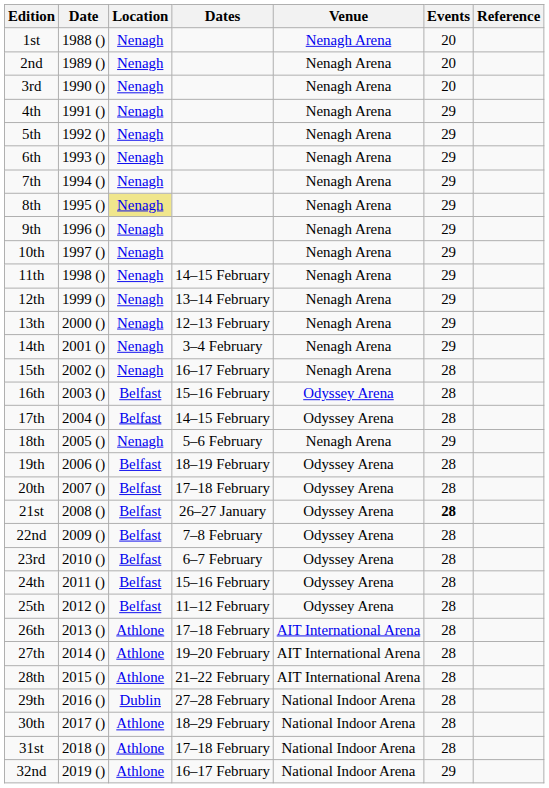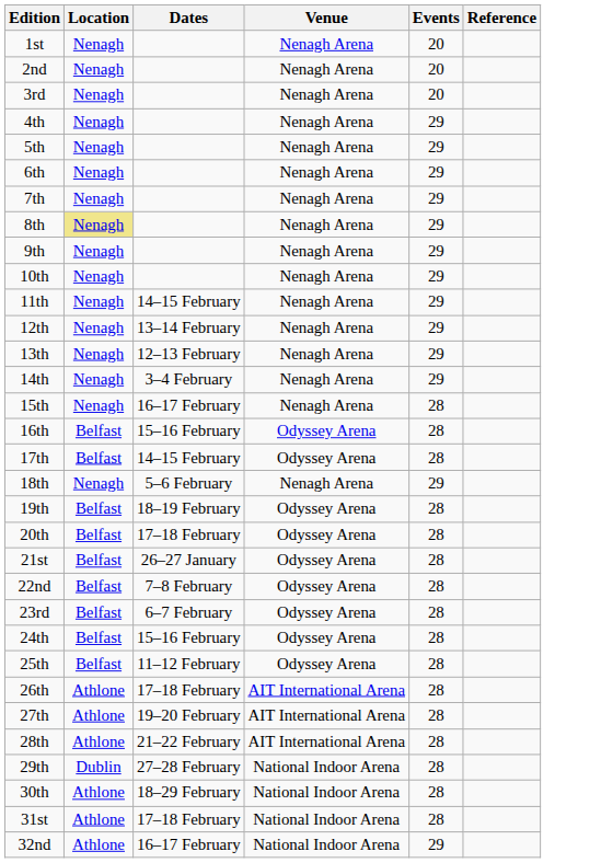- column: Date | 1988 () | 1989 () | 1990 () | 1991 () | 1992 () | 1993 () | 1994 () | 1995 () | 1996 () | 1997 () | 1998 () | 1999 () | 2000 () | 2001 () | 2002 () | 2003 () | 2004 () | 2005 () | 2006 () | 2007 () | 2008 () | 2009 () | 2010 () | 2011 () | 2012 () | 2013 () | 2014 () | 2015 () | 2016 () | 2017 () | 2018 () | 2019 ()
21st | Events: bold -> normal
